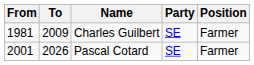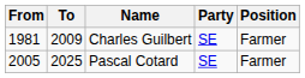Pascal Cotard | From: 2001 -> 2005
Pascal Cotard | To: 2026 -> 2025
